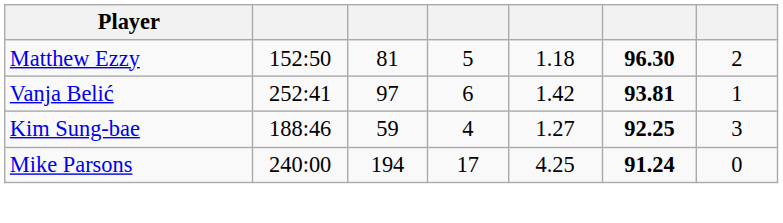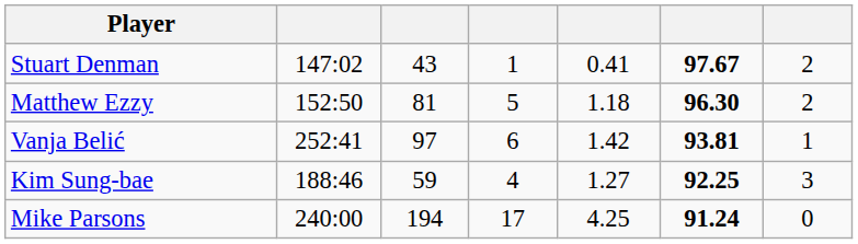+ row: Stuart Denman | 147:02 | 43 | 1 | 0.41 | 97.67 | 2
